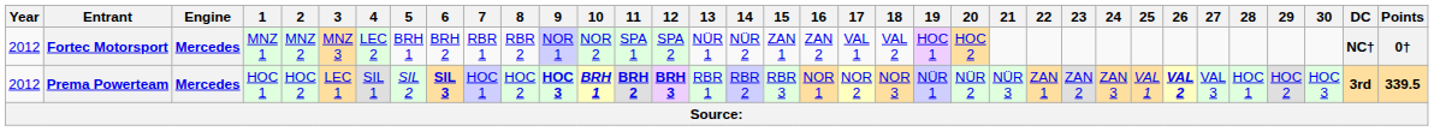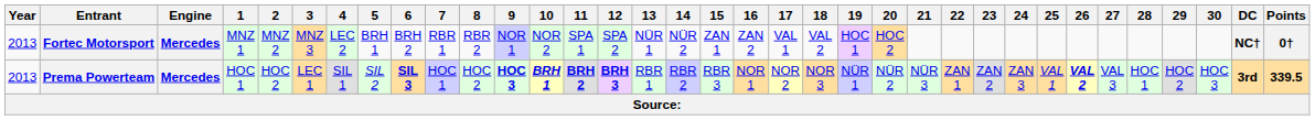Fortec Motorsport | Year: 2012 -> 2013
Prema Powerteam | Year: 2012 -> 2013
